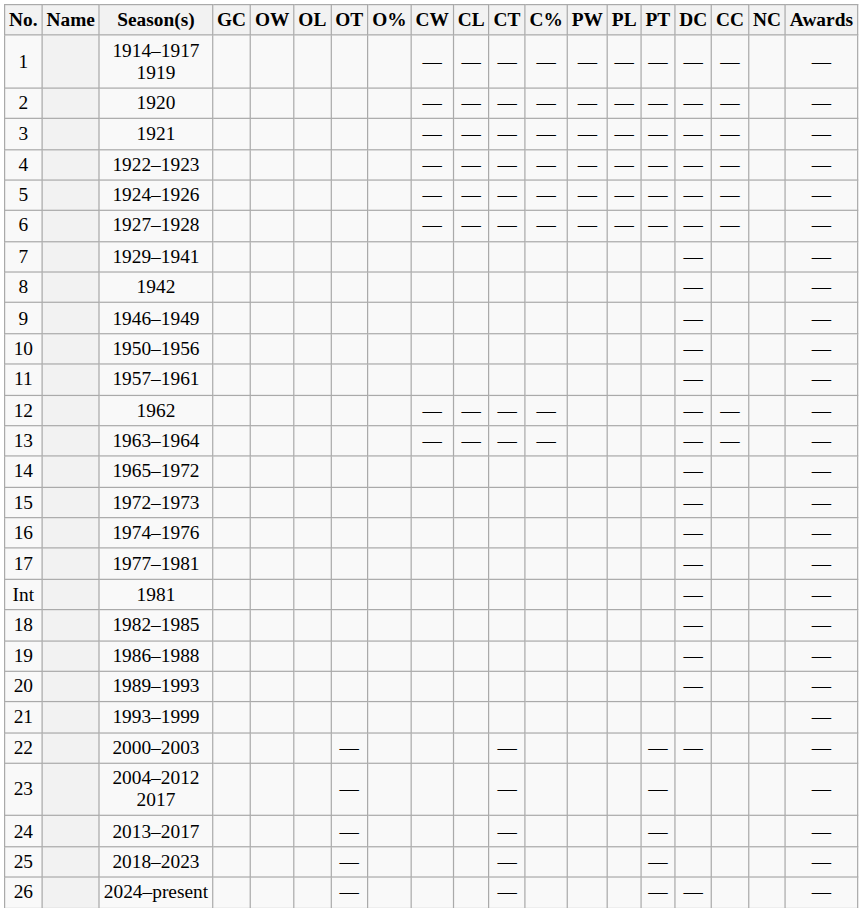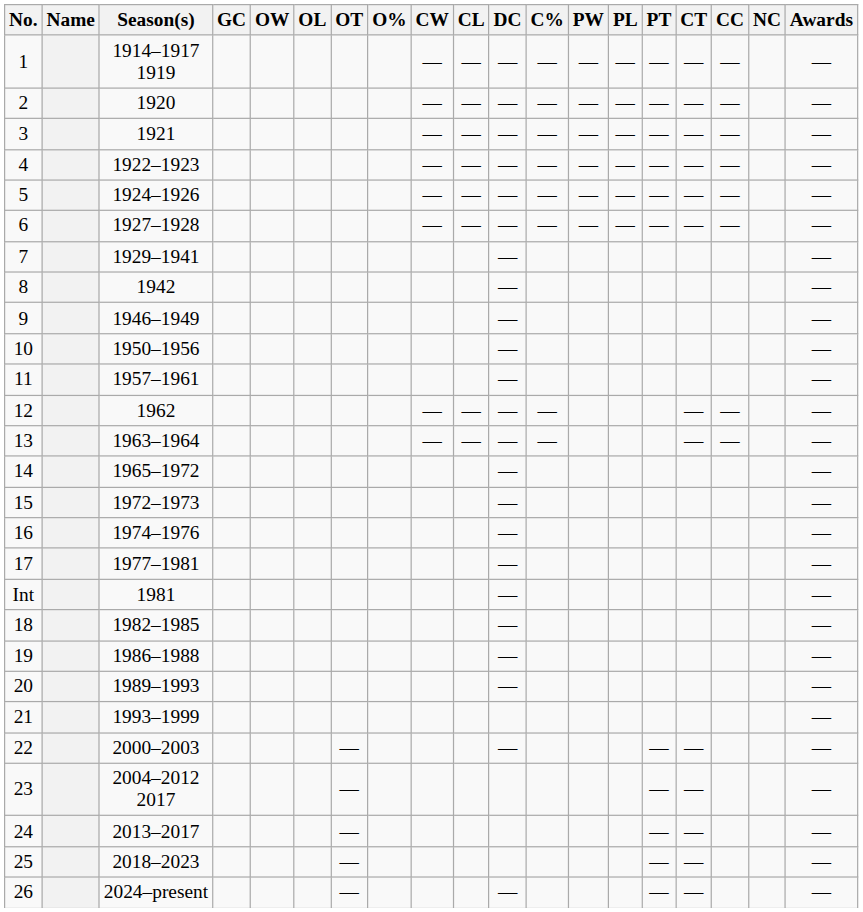columns swapped: CT <-> DC
